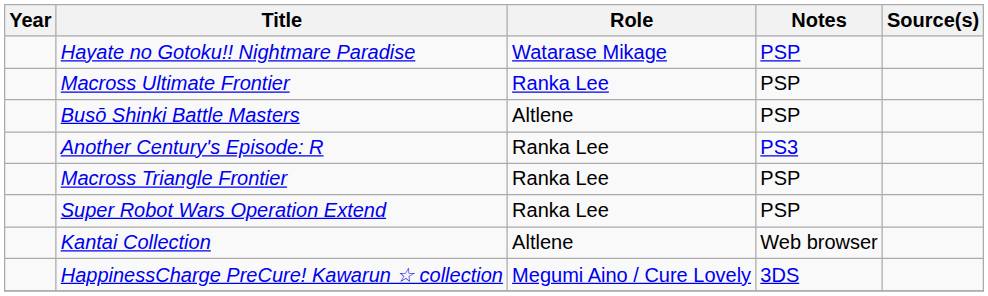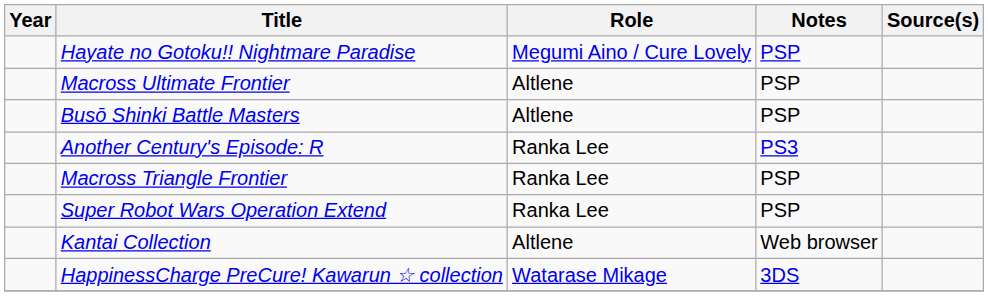Hayate no Gotoku!! Nightmare Paradise | Role: Watarase Mikage -> Megumi Aino / Cure Lovely
Macross Ultimate Frontier | Role: Ranka Lee -> Altlene
HappinessCharge PreCure! Kawarun ☆ collection | Role: Megumi Aino / Cure Lovely -> Watarase Mikage
